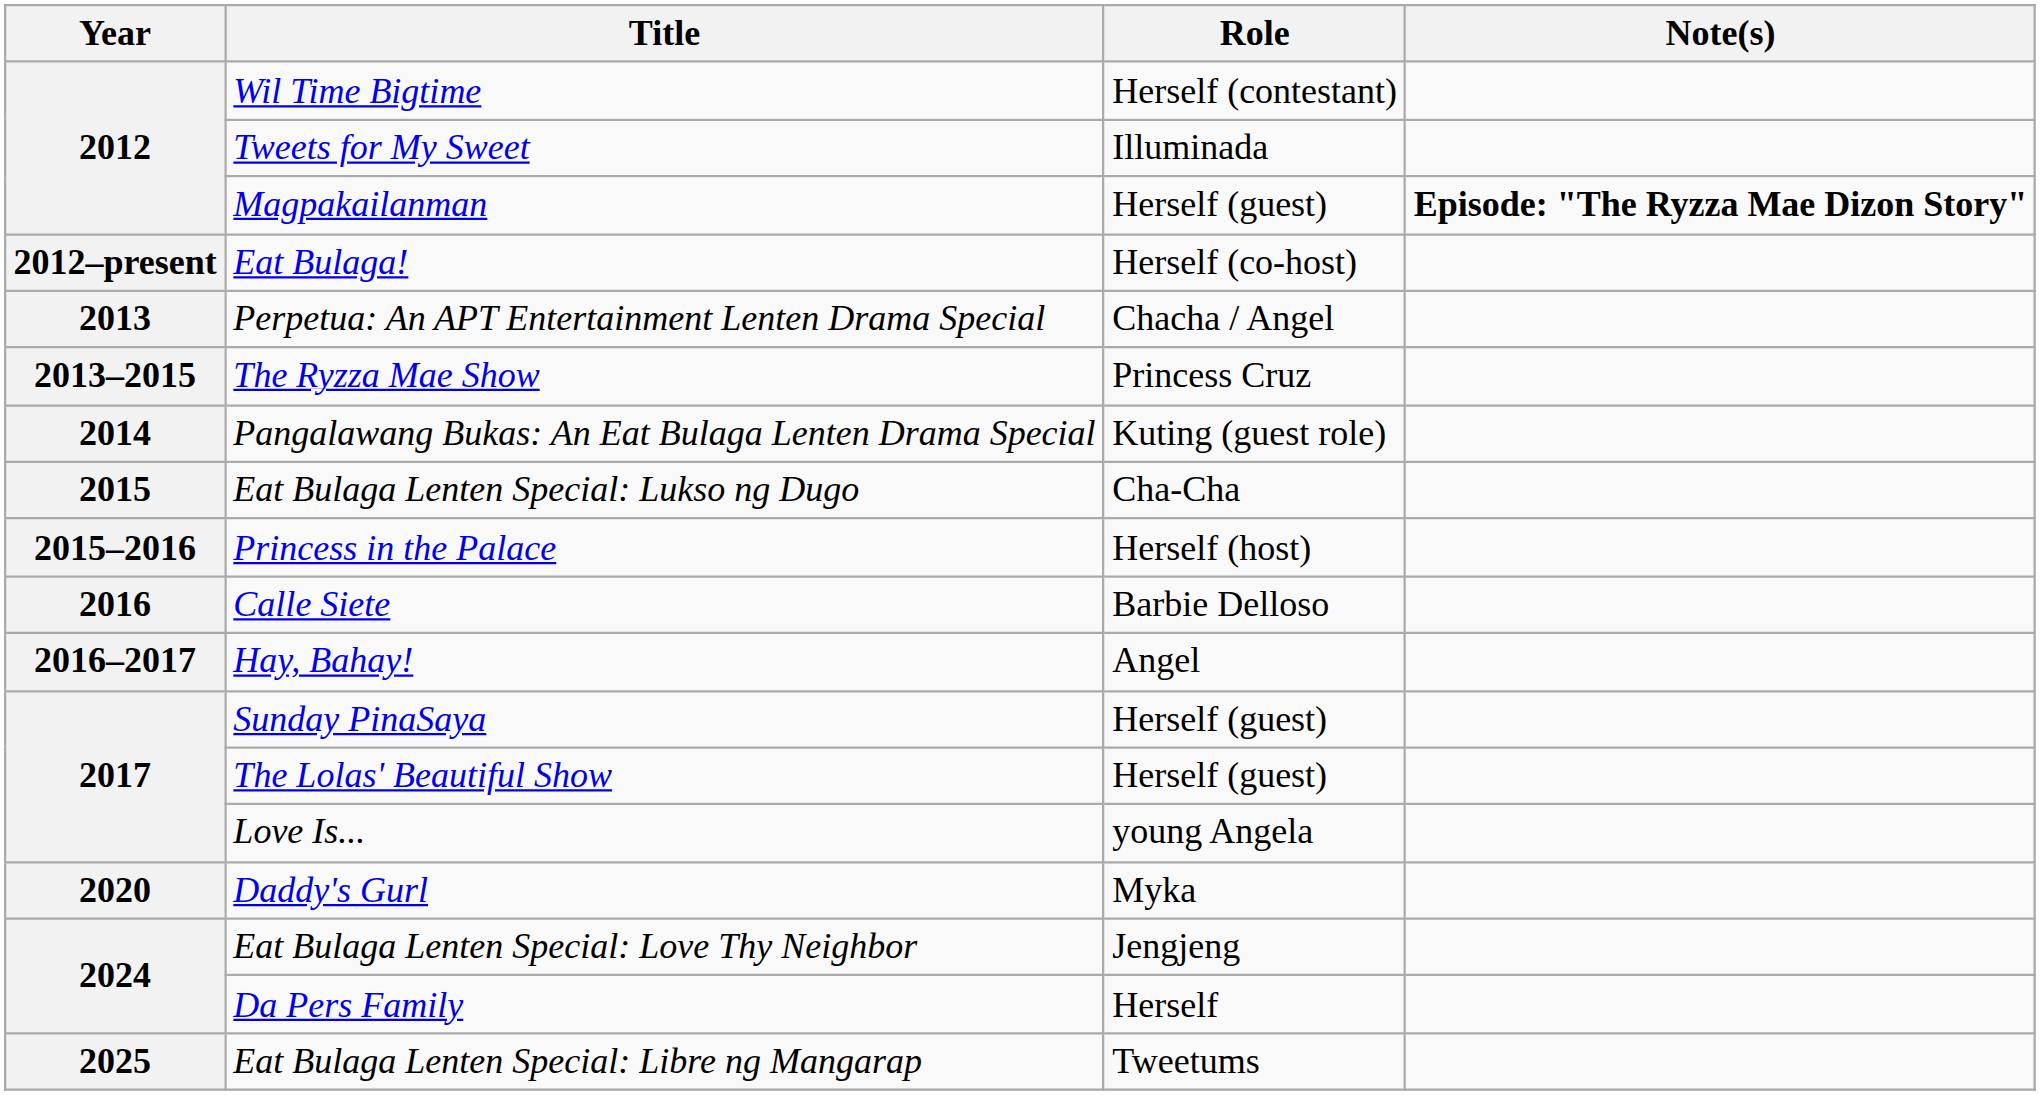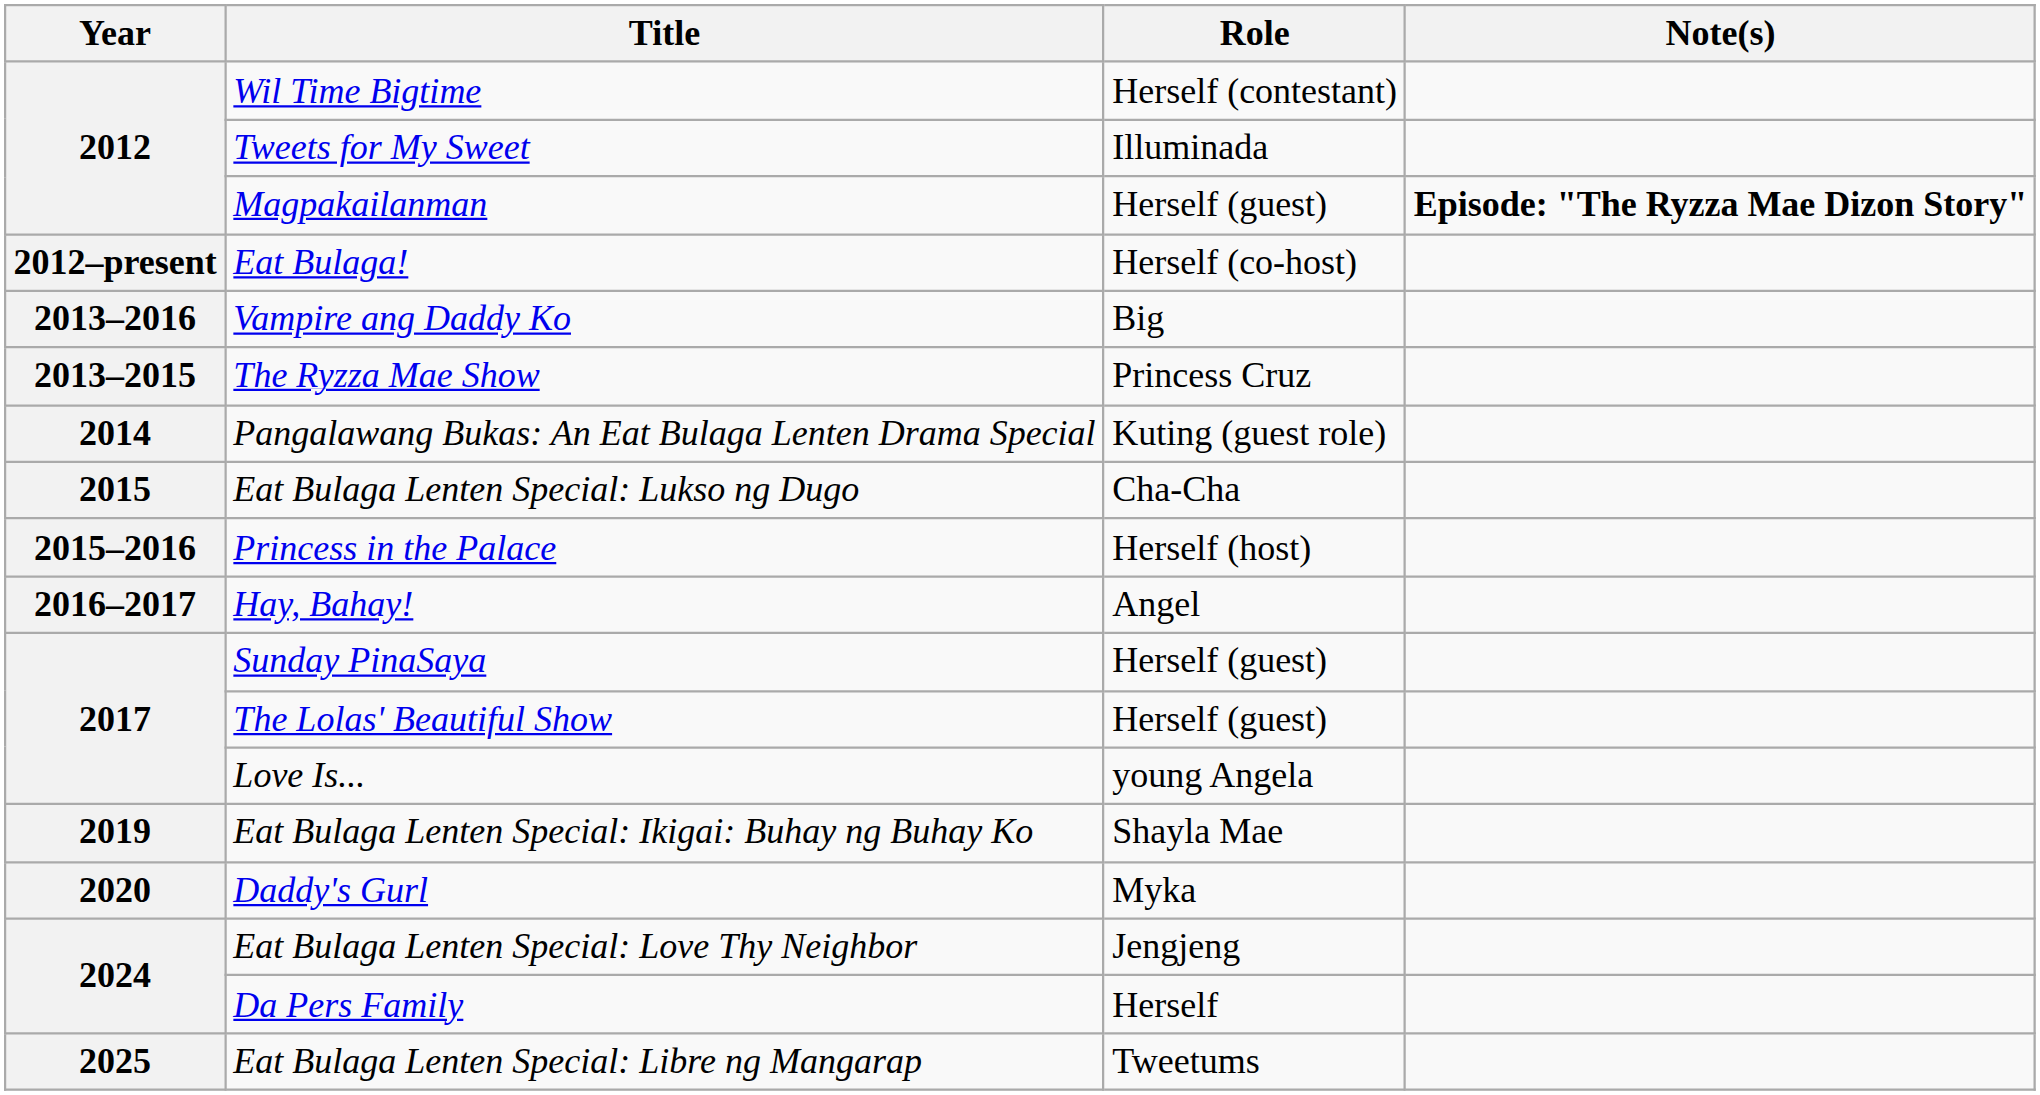- row: 2013 | Perpetua: An APT Entertainment Lenten Drama Special | Chacha / Angel
+ row: 2013–2016 | Vampire ang Daddy Ko | Big
- row: 2016 | Calle Siete | Barbie Delloso
+ row: 2019 | Eat Bulaga Lenten Special: Ikigai: Buhay ng Buhay Ko | Shayla Mae
